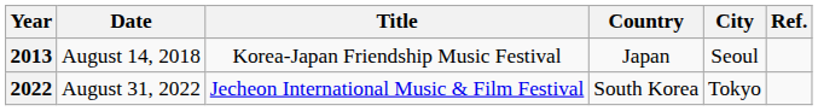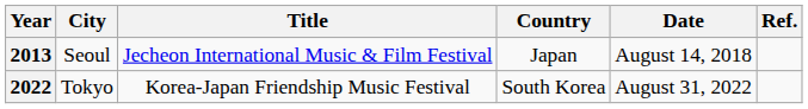columns swapped: Date <-> City
2013 | Title: Korea-Japan Friendship Music Festival -> Jecheon International Music & Film Festival
2022 | Title: Jecheon International Music & Film Festival -> Korea-Japan Friendship Music Festival
